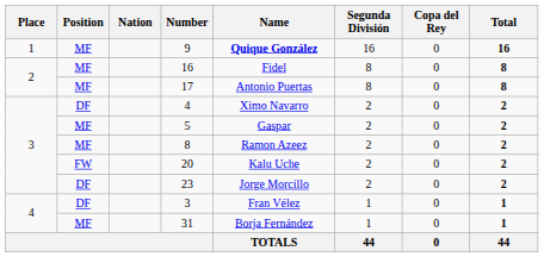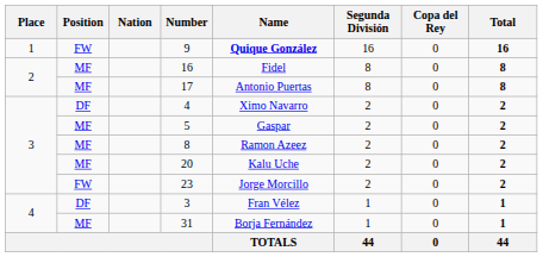9 | Position: MF -> FW
20 | Position: FW -> MF
23 | Position: DF -> FW
